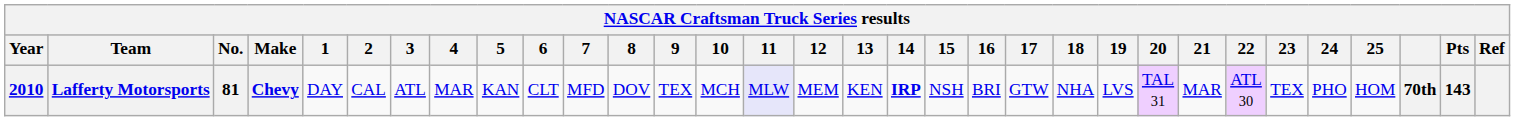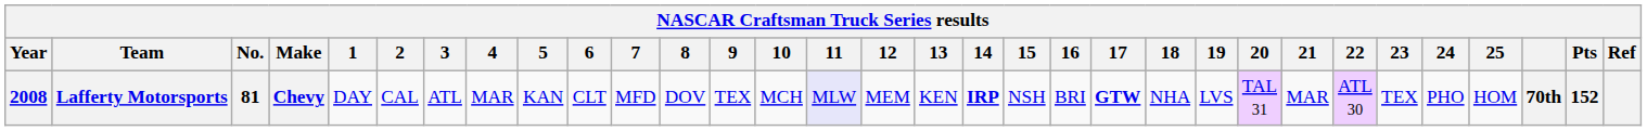Lafferty Motorsports | Year: 2010 -> 2008
Lafferty Motorsports | 17: normal -> bold
Lafferty Motorsports | Pts: 143 -> 152
